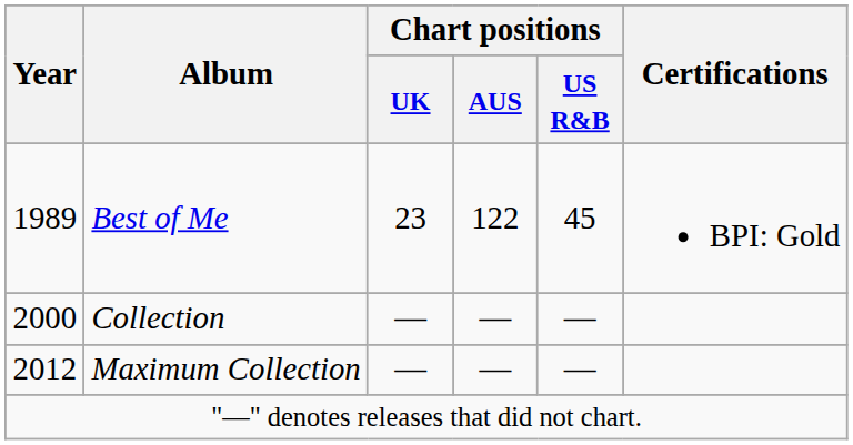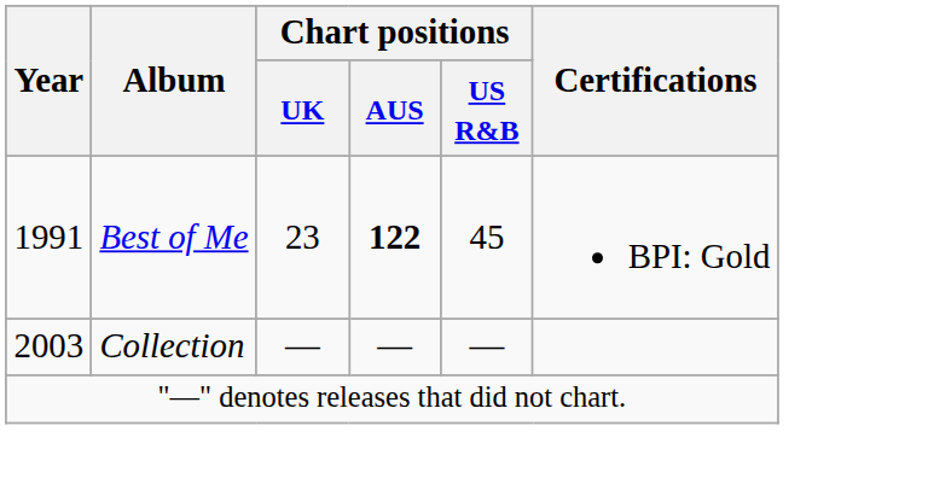Best of Me | Year: 1989 -> 1991
Best of Me | Chart positions / AUS: normal -> bold
Collection | Year: 2000 -> 2003
- row: 2012 | Maximum Collection | — | — | —
